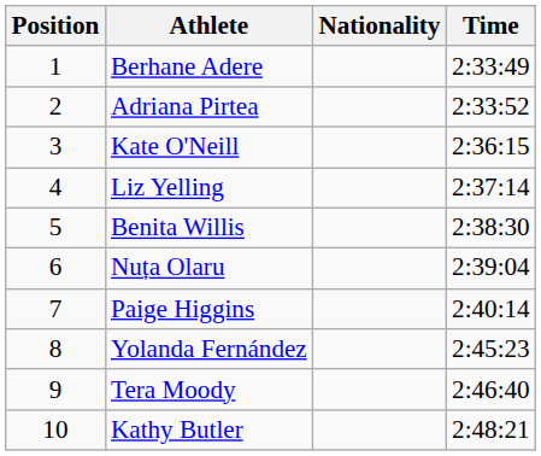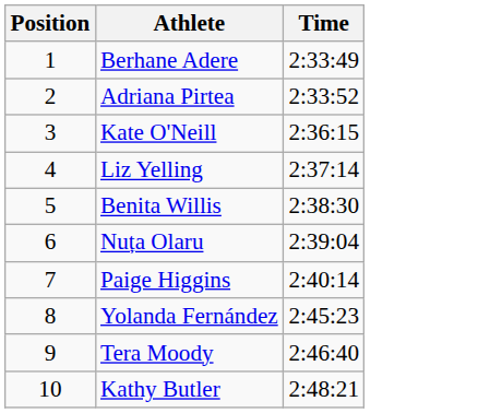- column: Nationality
